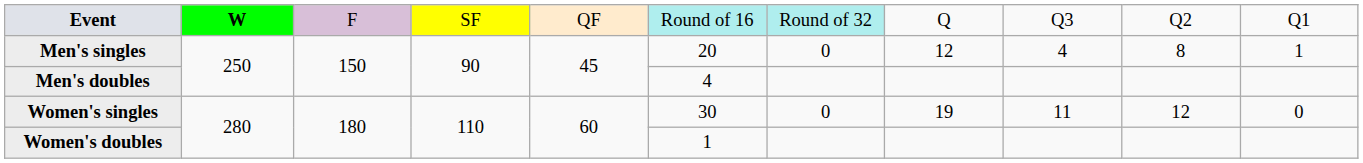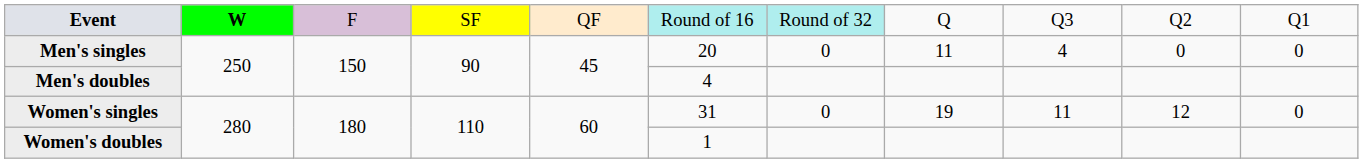Men's singles | column 8: 12 -> 11
Men's singles | column 10: 8 -> 0
Men's singles | column 11: 1 -> 0
Women's singles | column 6: 30 -> 31
